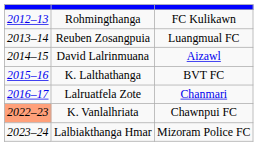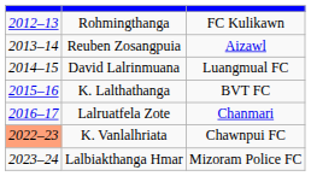Reuben Zosangpuia | column 3: Luangmual FC -> Aizawl
David Lalrinmuana | column 3: Aizawl -> Luangmual FC
